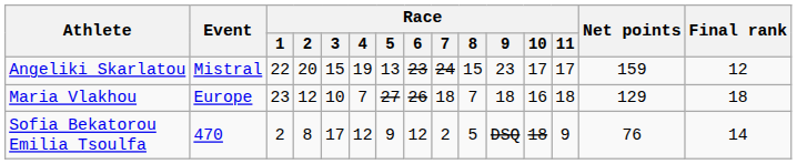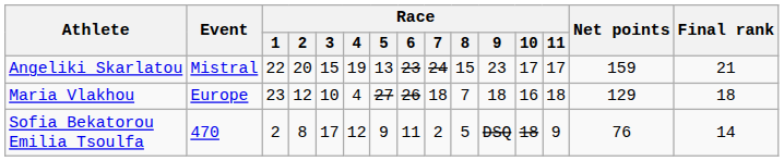Angeliki Skarlatou | Final rank: 12 -> 21
Maria Vlakhou | Race / 4: 7 -> 4
Sofia Bekatorou Emilia Tsoulfa | Race / 6: 12 -> 11
